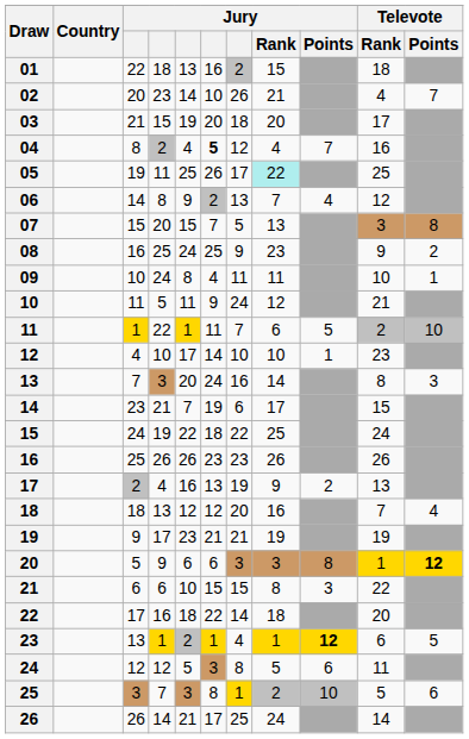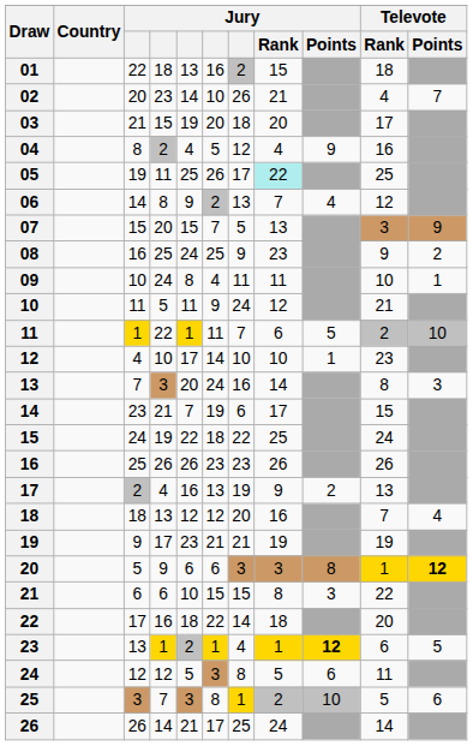04 | column 6: bold -> normal
04 | Jury / Points: 7 -> 9
07 | Televote / Points: 8 -> 9
